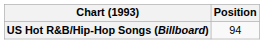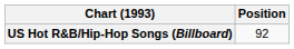US Hot R&B/Hip-Hop Songs (Billboard) | Position: 94 -> 92
